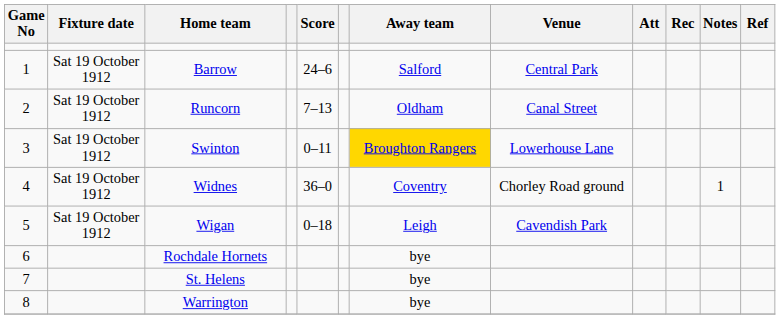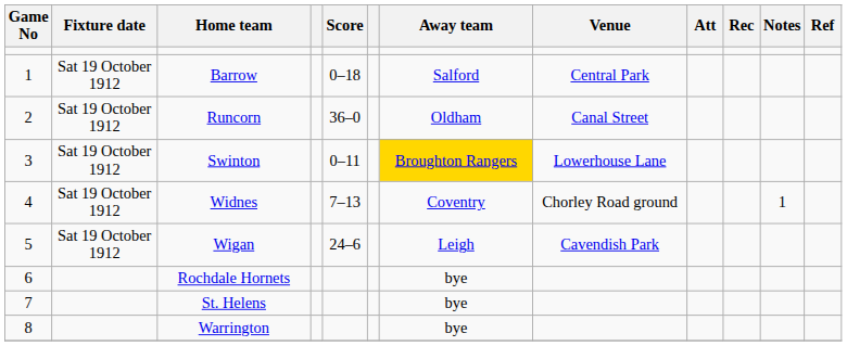Barrow | Score: 24–6 -> 0–18
Runcorn | Score: 7–13 -> 36–0
Widnes | Score: 36–0 -> 7–13
Wigan | Score: 0–18 -> 24–6
